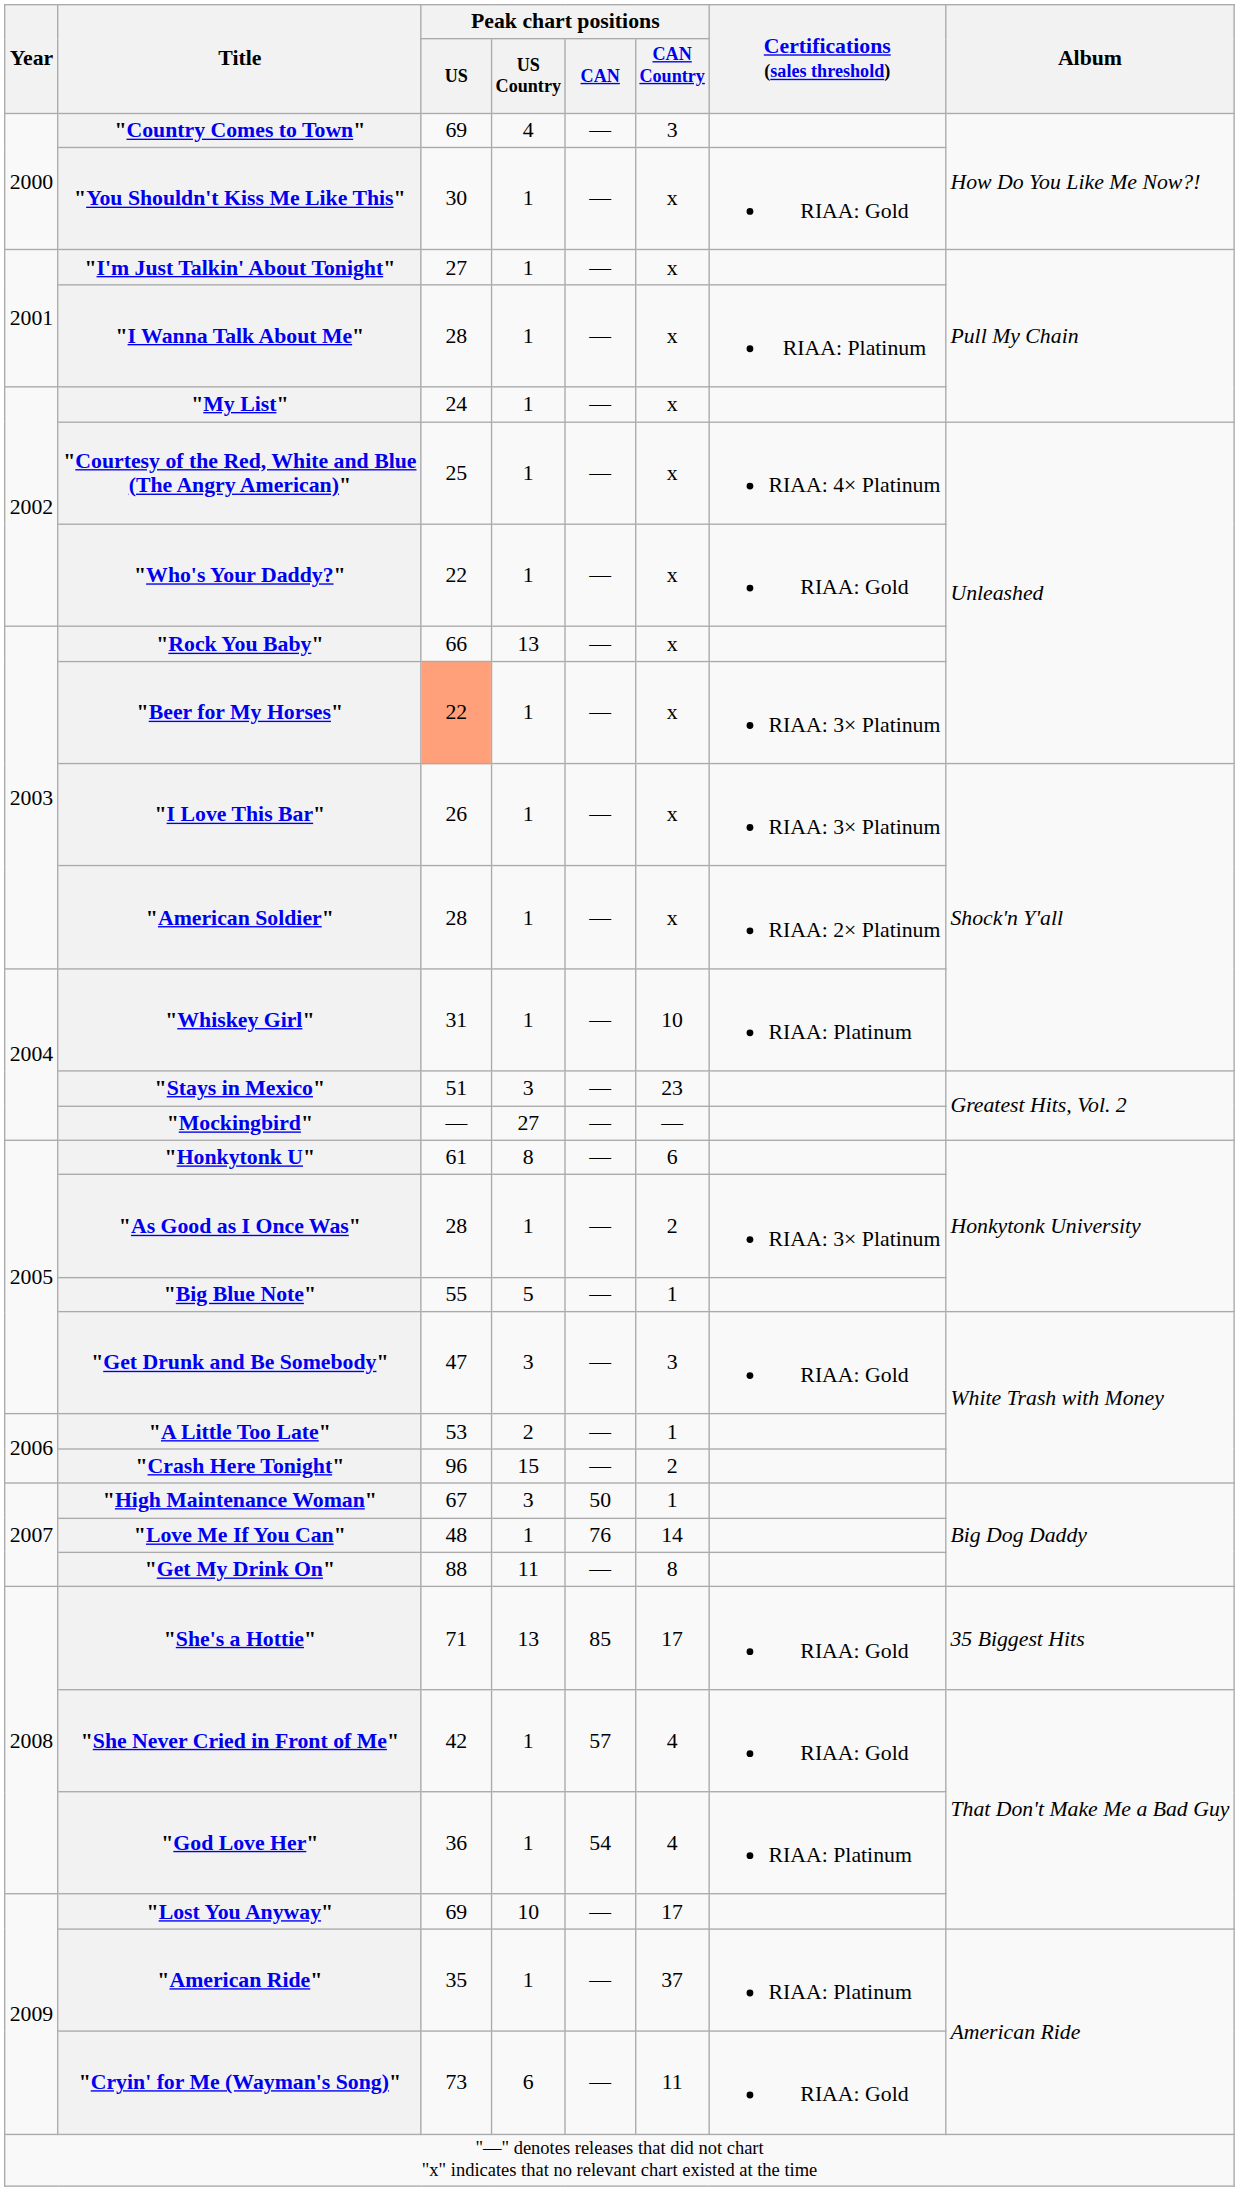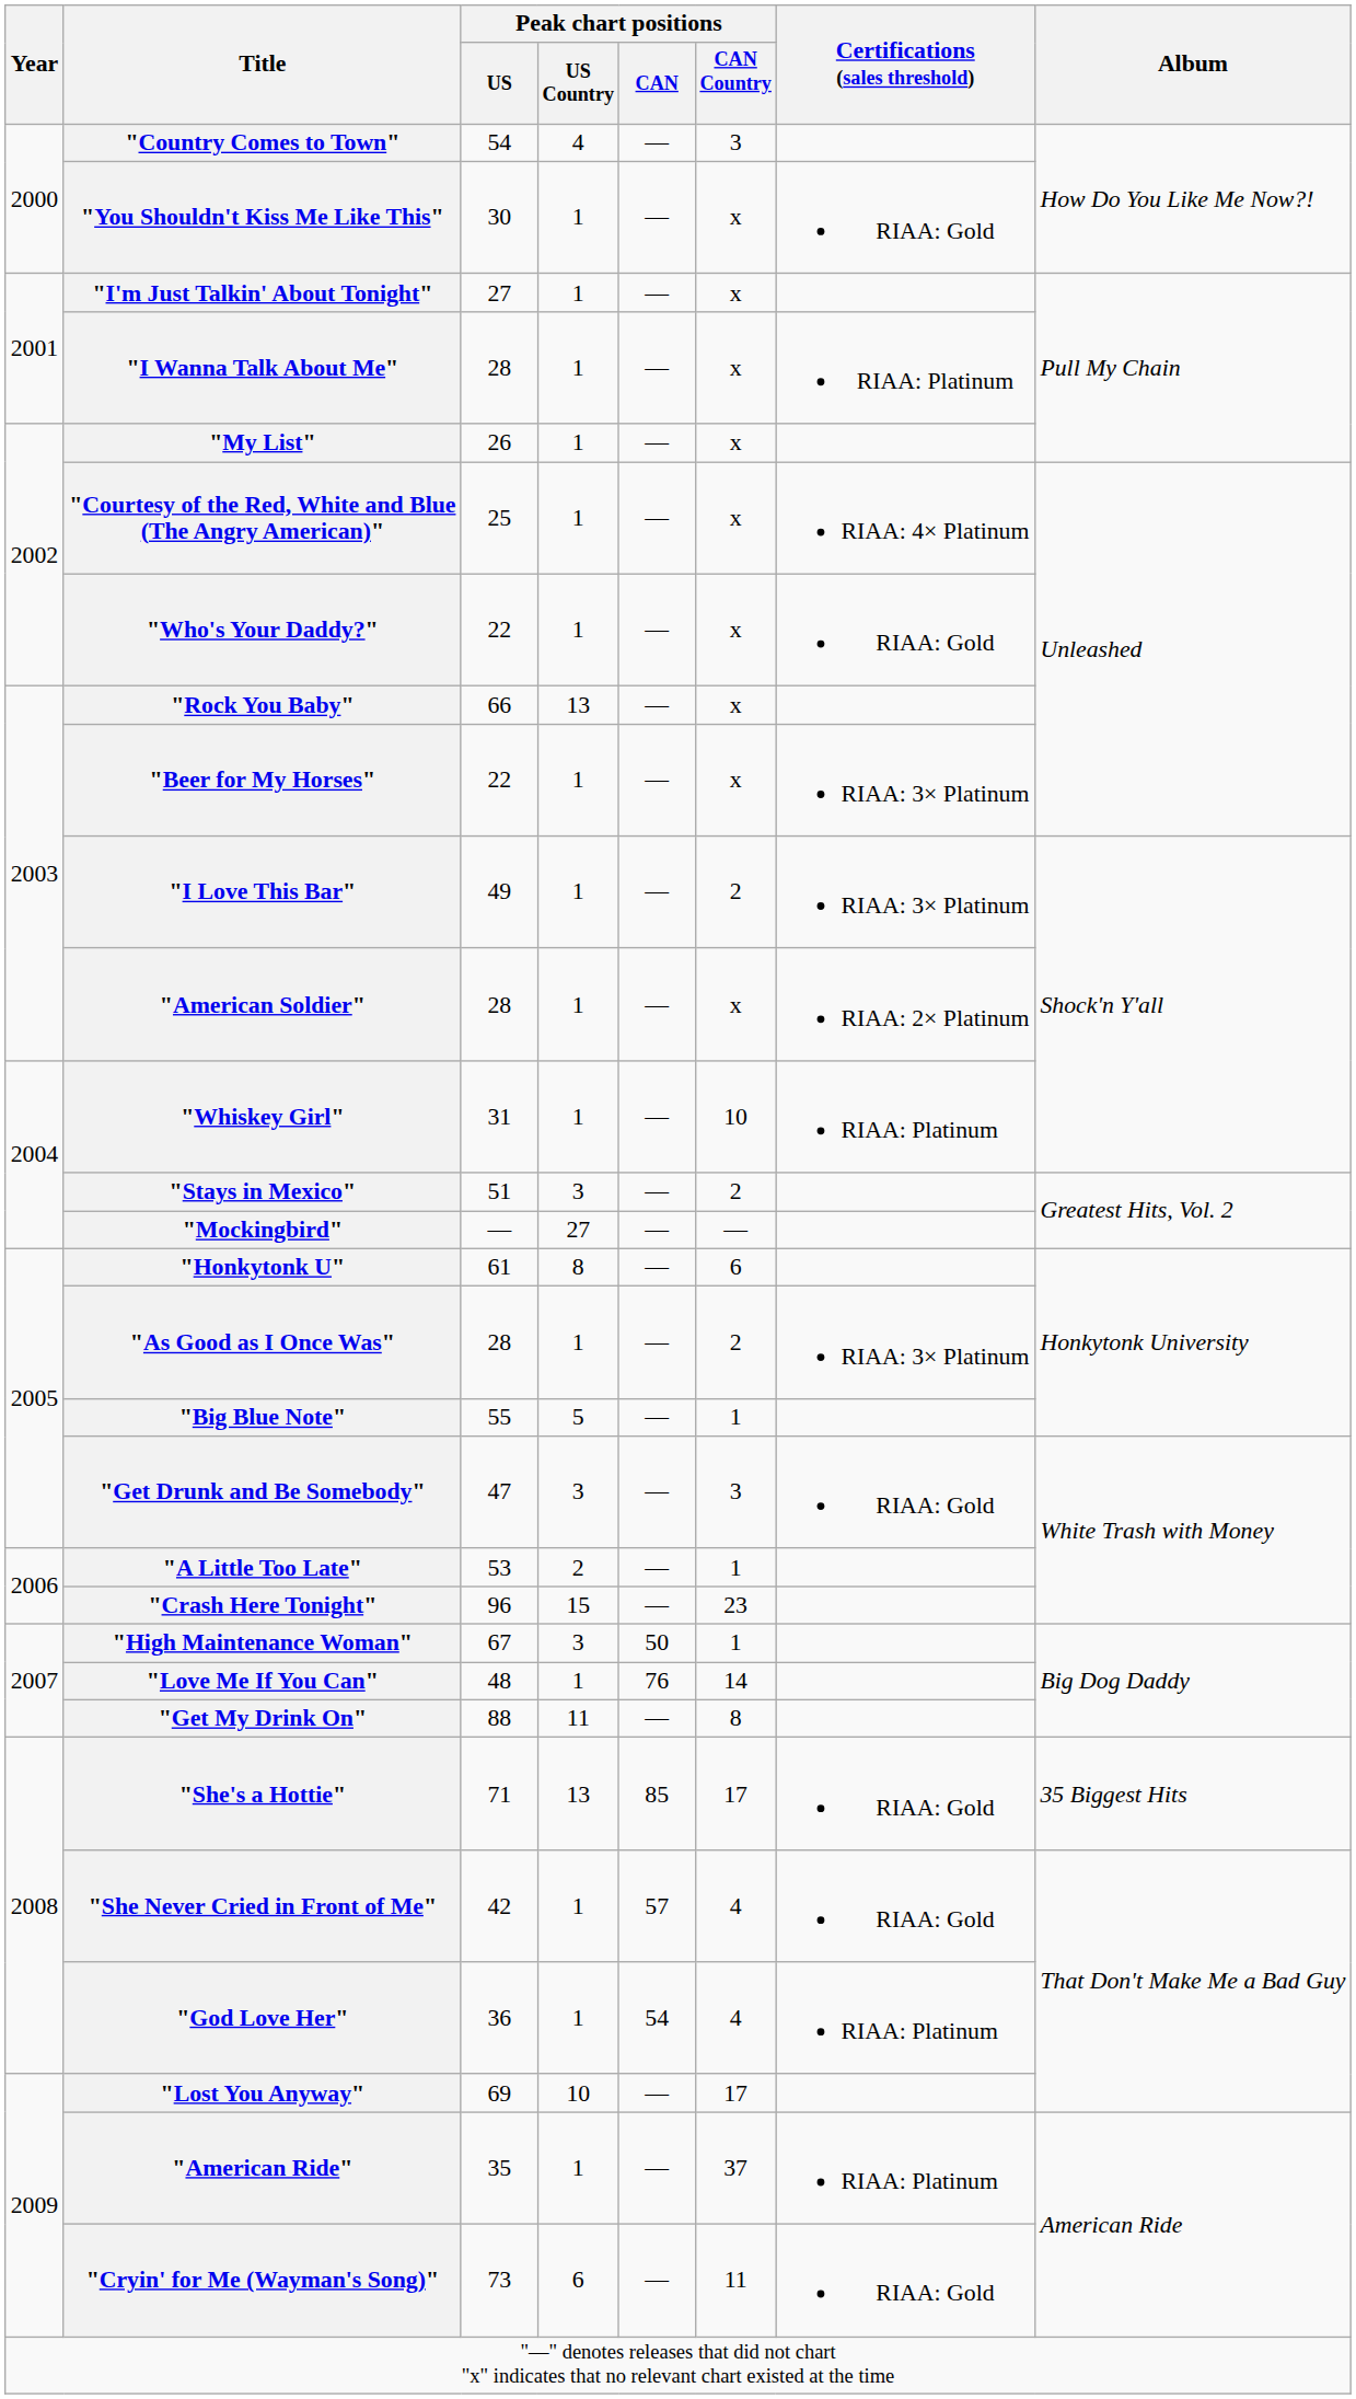"Country Comes to Town" | Peak chart positions / US: 69 -> 54
"My List" | Peak chart positions / US: 24 -> 26
"Beer for My Horses" | Peak chart positions / US: lightsalmon background -> no background
"I Love This Bar" | Peak chart positions / US: 26 -> 49
"I Love This Bar" | Peak chart positions / CAN Country: x -> 2
"Stays in Mexico" | Peak chart positions / CAN Country: 23 -> 2
"Crash Here Tonight" | Peak chart positions / CAN Country: 2 -> 23
